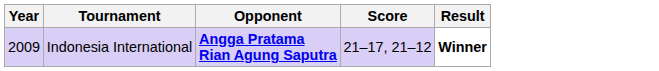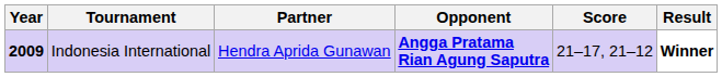+ column: Partner | Hendra Aprida Gunawan
Indonesia International | Year: normal -> bold
